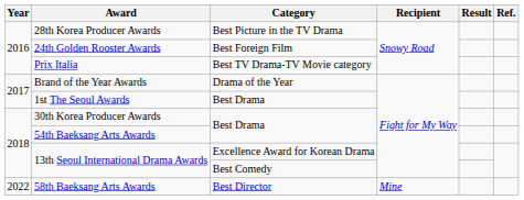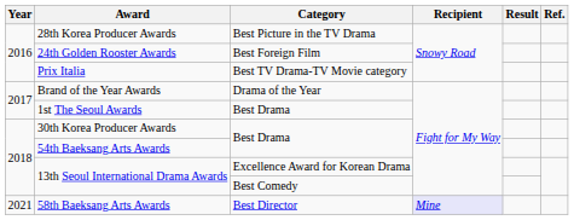58th Baeksang Arts Awards | Year: 2022 -> 2021
58th Baeksang Arts Awards | Recipient: no background -> lavender background
